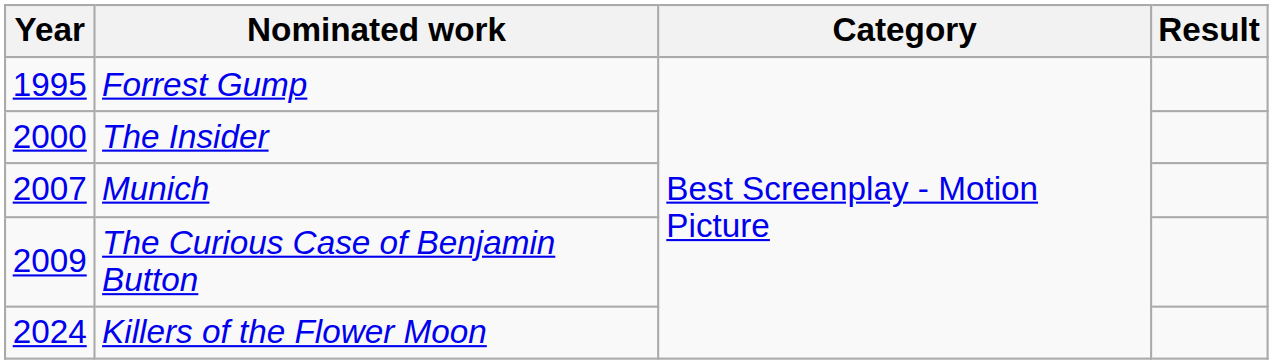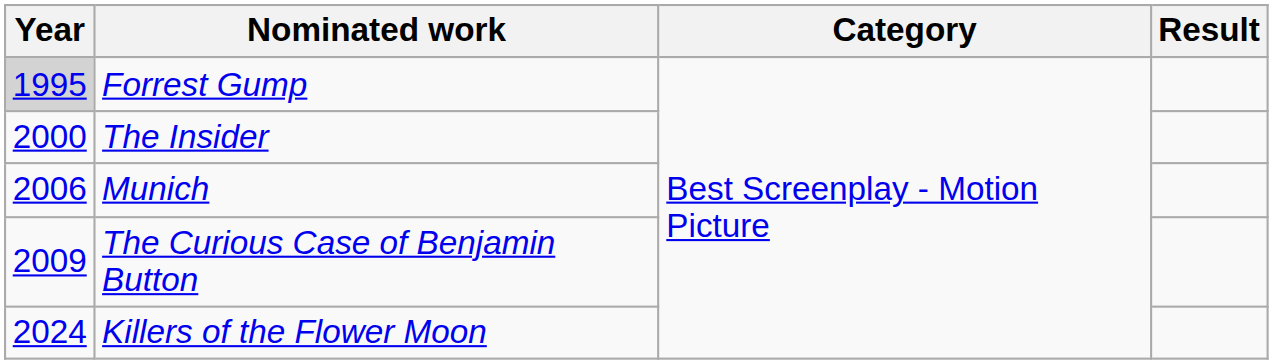Forrest Gump | Year: no background -> lightgrey background
Munich | Year: 2007 -> 2006
